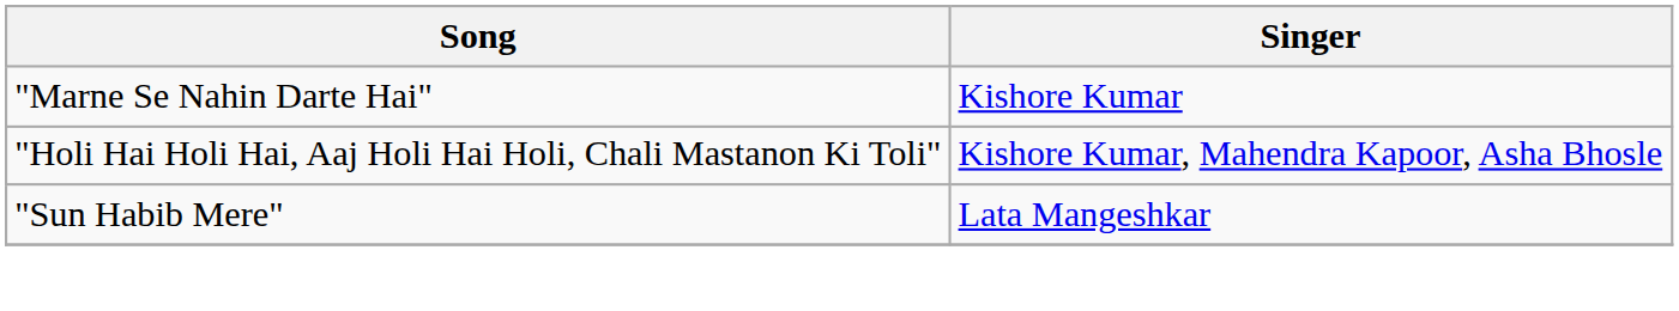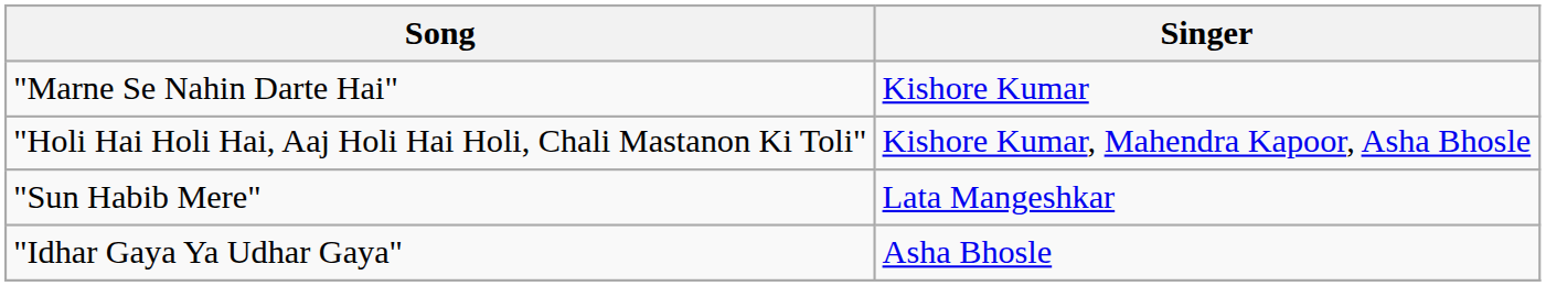+ row: "Idhar Gaya Ya Udhar Gaya" | Asha Bhosle
